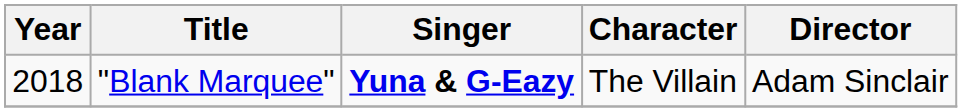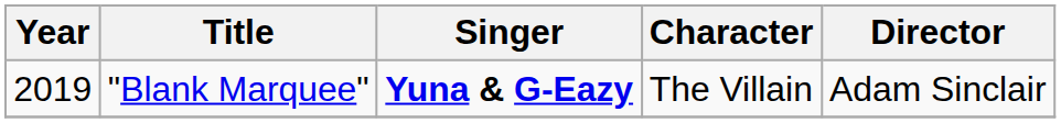"Blank Marquee" | Year: 2018 -> 2019
